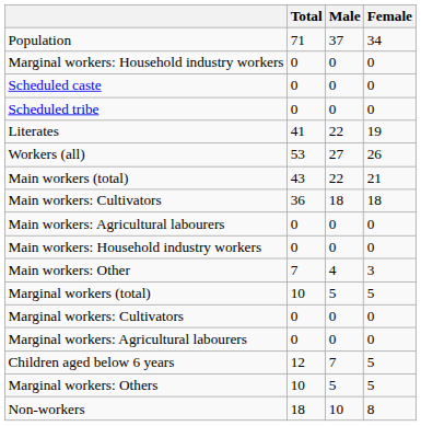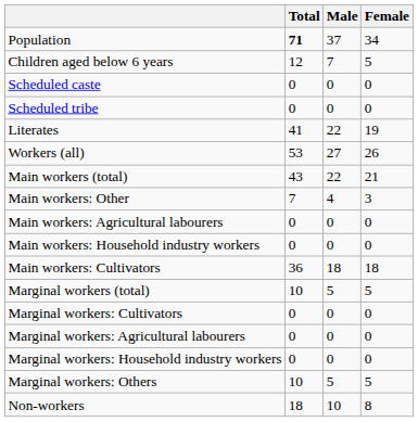Population | Total: normal -> bold
rows swapped: Children aged below 6 years <-> Marginal workers: Household industry workers
rows swapped: Main workers: Cultivators <-> Main workers: Other
